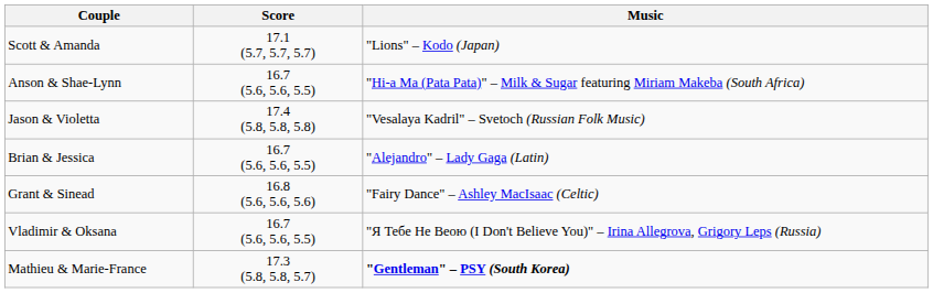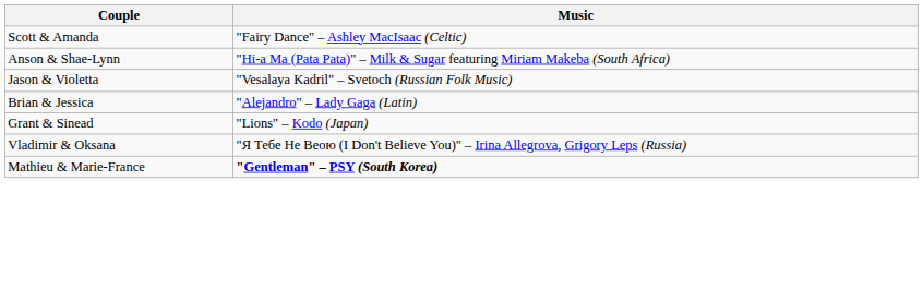- column: Score | 17.1 (5.7, 5.7, 5.7) | 16.7 (5.6, 5.6, 5.5) | 17.4 (5.8, 5.8, 5.8) | 16.7 (5.6, 5.6, 5.5) | 16.8 (5.6, 5.6, 5.6) | 16.7 (5.6, 5.6, 5.5) | 17.3 (5.8, 5.8, 5.7)
Scott & Amanda | Music: "Lions" – Kodo (Japan) -> "Fairy Dance" – Ashley MacIsaac (Celtic)
Grant & Sinead | Music: "Fairy Dance" – Ashley MacIsaac (Celtic) -> "Lions" – Kodo (Japan)
